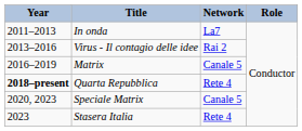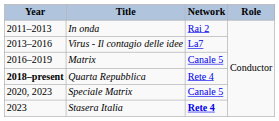In onda | Network: La7 -> Rai 2
Virus - Il contagio delle idee | Network: Rai 2 -> La7
Stasera Italia | Network: normal -> bold
